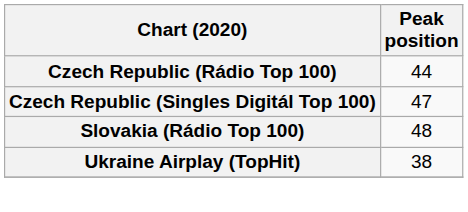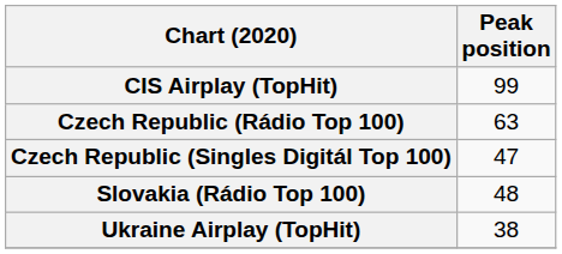+ row: CIS Airplay (TopHit) | 99
Czech Republic (Rádio Top 100) | Peak position: 44 -> 63
